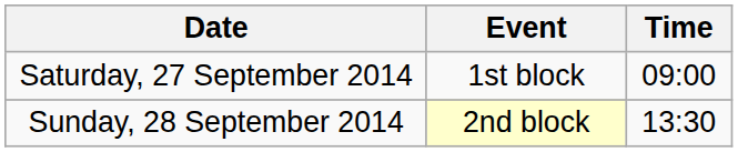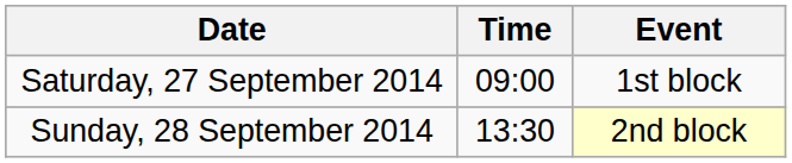columns swapped: Time <-> Event
